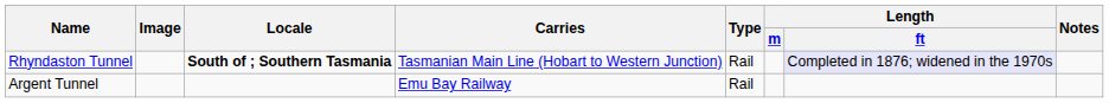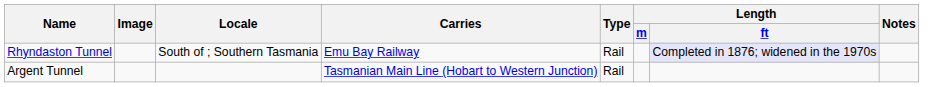Rhyndaston Tunnel | Locale: bold -> normal
Rhyndaston Tunnel | Carries: Tasmanian Main Line (Hobart to Western Junction) -> Emu Bay Railway
Argent Tunnel | Carries: Emu Bay Railway -> Tasmanian Main Line (Hobart to Western Junction)
